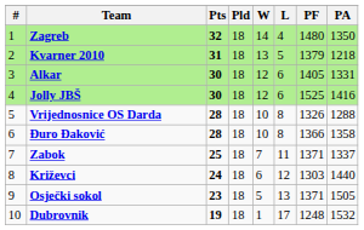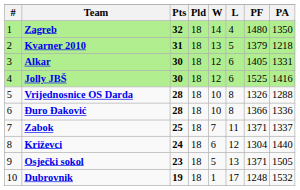Đuro Đaković | PA: 1358 -> 1336
Križevci | PF: 1303 -> 1304
